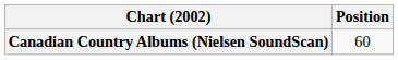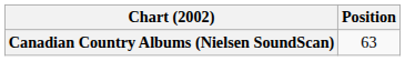Canadian Country Albums (Nielsen SoundScan) | Position: 60 -> 63
